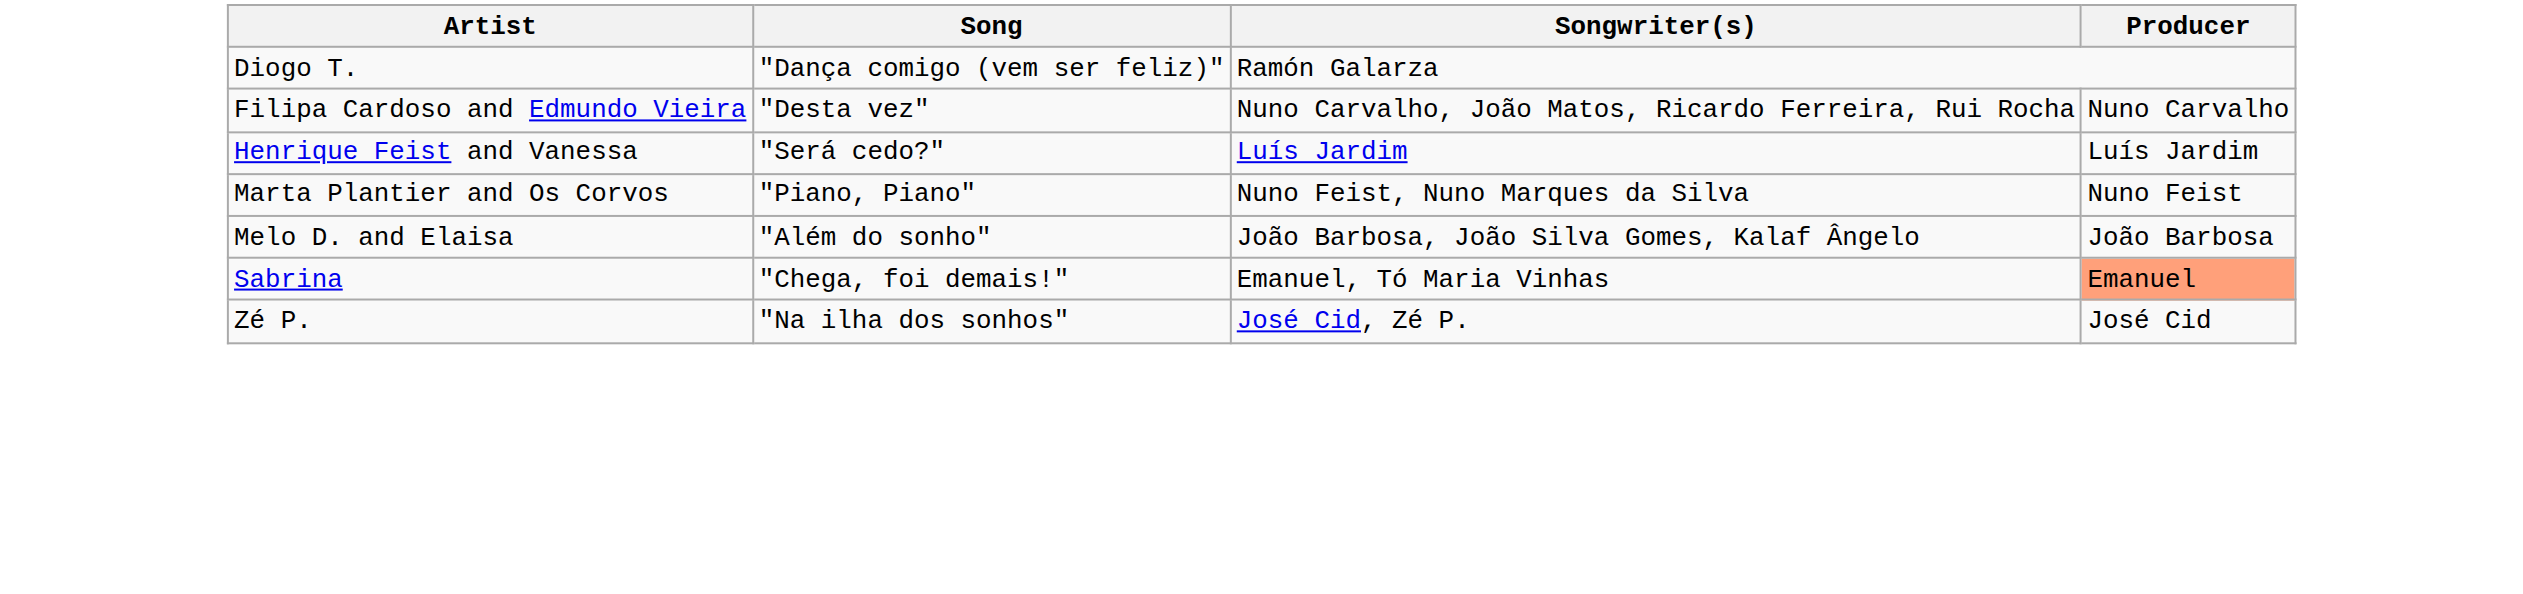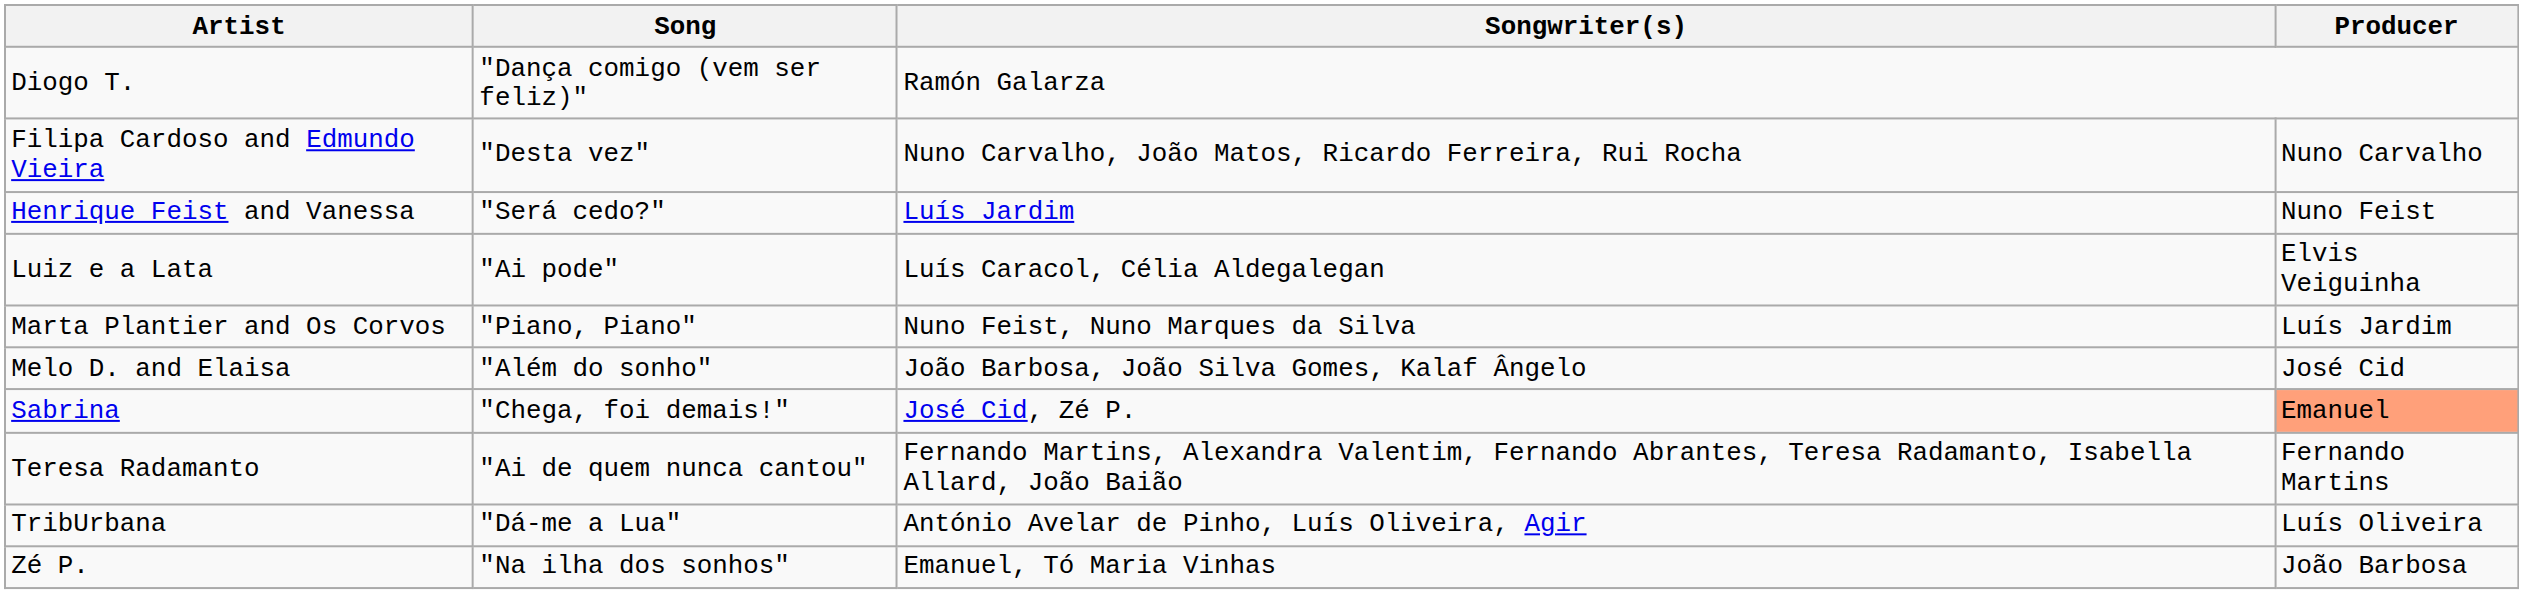Henrique Feist and Vanessa | Producer: Luís Jardim -> Nuno Feist
+ row: Luiz e a Lata | "Ai pode" | Luís Caracol, Célia Aldegalegan | Elvis Veiguinha
Marta Plantier and Os Corvos | Producer: Nuno Feist -> Luís Jardim
Melo D. and Elaisa | Producer: João Barbosa -> José Cid
Sabrina | Songwriter(s): Emanuel, Tó Maria Vinhas -> José Cid, Zé P.
+ row: Teresa Radamanto | "Ai de quem nunca cantou" | Fernando Martins, Alexandra Valentim, Fernando Abrantes, Teresa Radamanto, Isabella Allard, João Baião | Fernando Martins
+ row: TribUrbana | "Dá-me a Lua" | António Avelar de Pinho, Luís Oliveira, Agir | Luís Oliveira
Zé P. | Songwriter(s): José Cid, Zé P. -> Emanuel, Tó Maria Vinhas
Zé P. | Producer: José Cid -> João Barbosa
